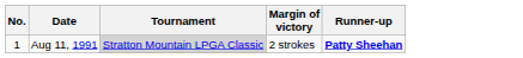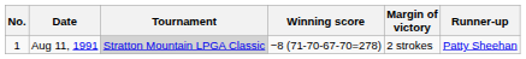+ column: Winning score | −8 (71-70-67-70=278)
Aug 11, 1991 | Runner-up: bold -> normal
